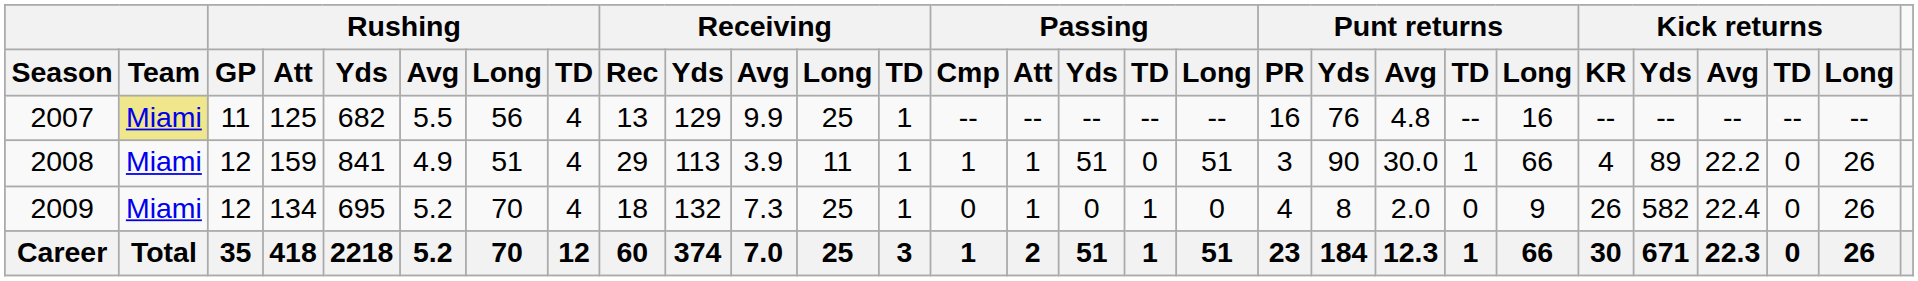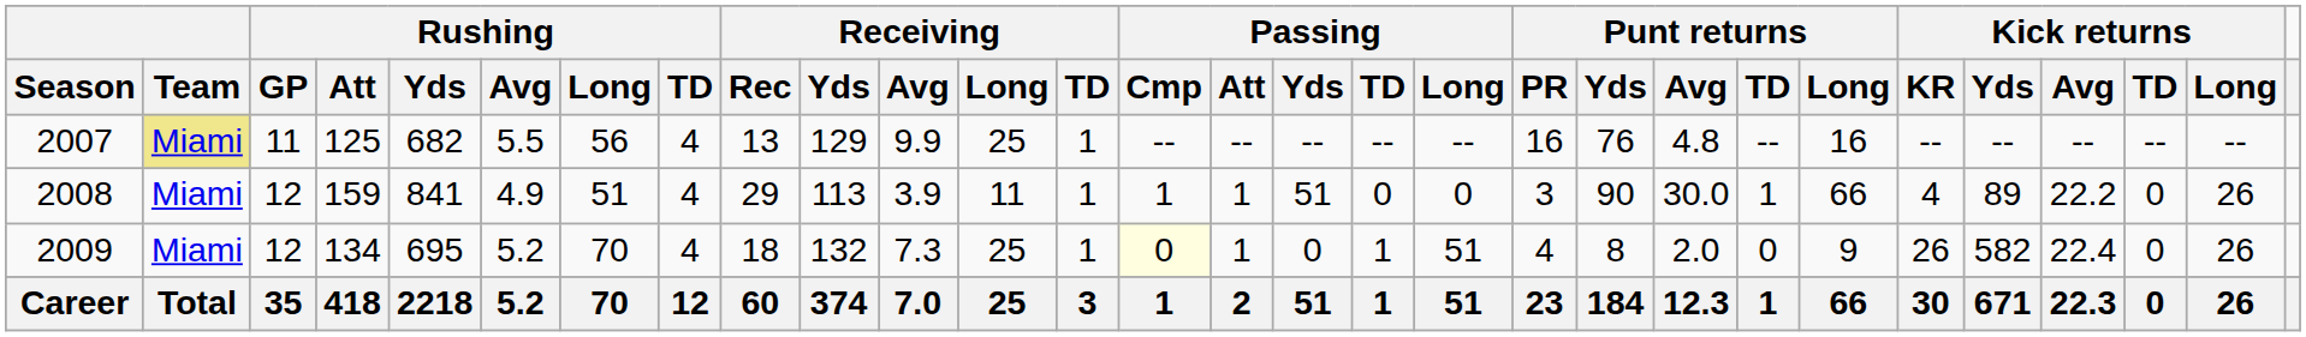2008 | Passing / Long: 51 -> 0
2009 | Passing / Cmp: no background -> lightyellow background
2009 | Passing / Long: 0 -> 51
